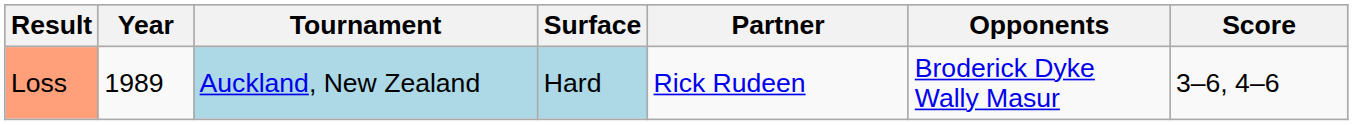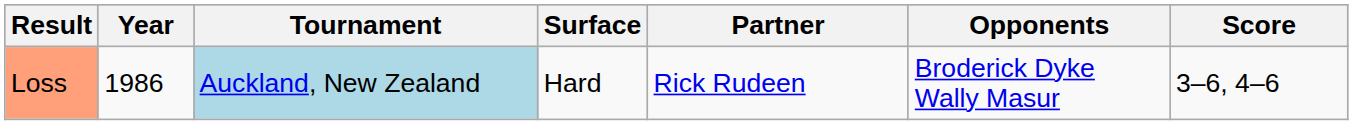Loss | Year: 1989 -> 1986
Loss | Surface: lightblue background -> no background
